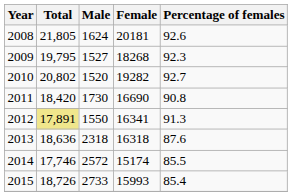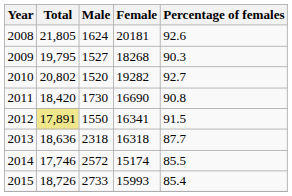2009 | Percentage of females: 92.3 -> 90.3
2012 | Percentage of females: 91.3 -> 91.5
2013 | Percentage of females: 87.6 -> 87.7
